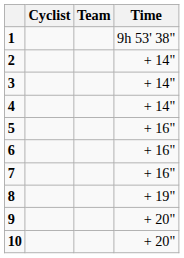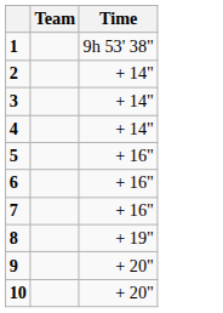- column: Cyclist
